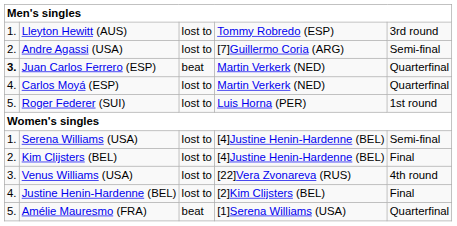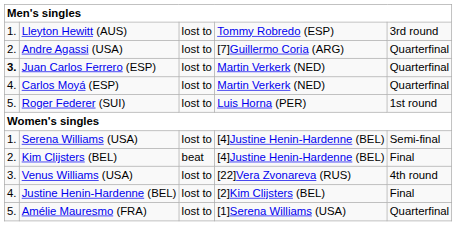Andre Agassi (USA) | column 5: Semi-final -> Quarterfinal
Juan Carlos Ferrero (ESP) | column 3: beat -> lost to
Kim Clijsters (BEL) | column 3: lost to -> beat
Amélie Mauresmo (FRA) | column 3: beat -> lost to
